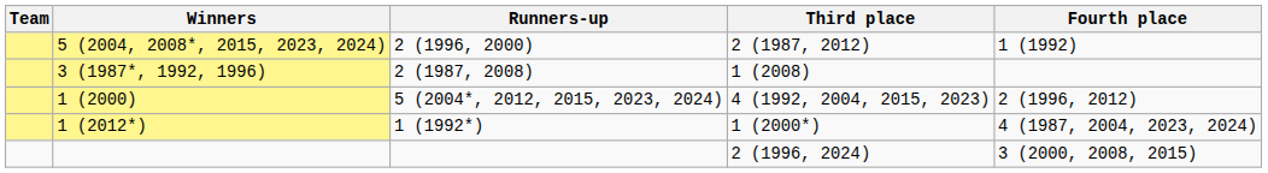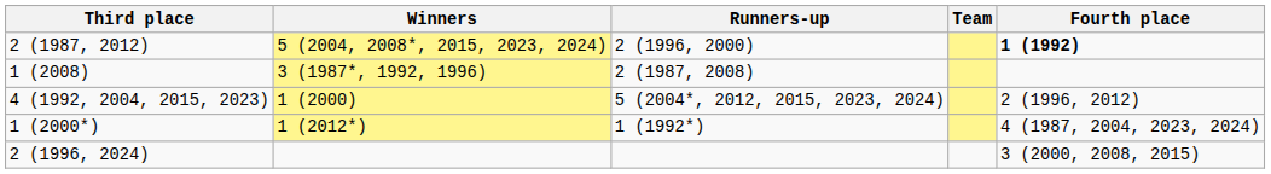columns swapped: Team <-> Third place
5 (2004, 2008*, 2015, 2023, 2024) | Fourth place: normal -> bold
